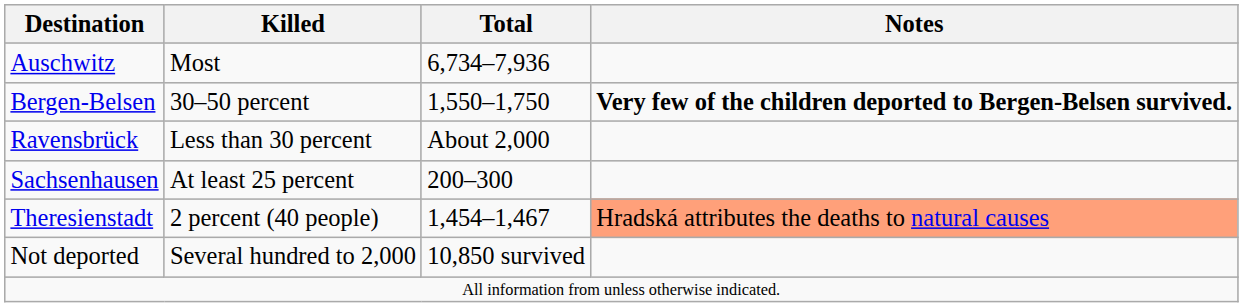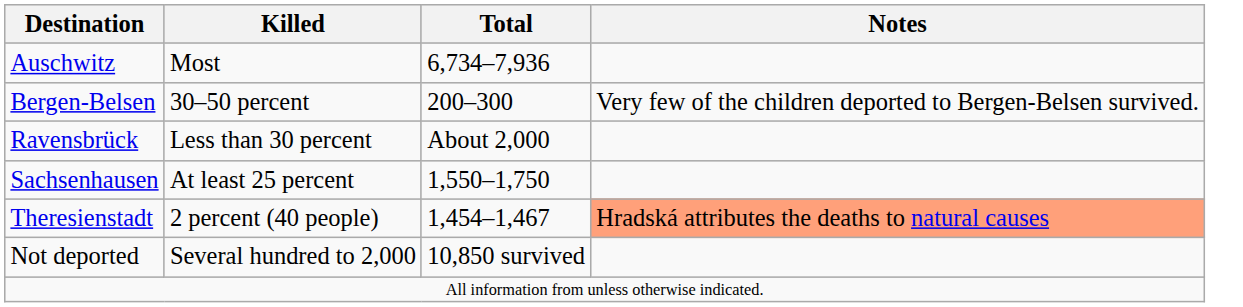Bergen-Belsen | Total: 1,550–1,750 -> 200–300
Bergen-Belsen | Notes: bold -> normal
Sachsenhausen | Total: 200–300 -> 1,550–1,750
